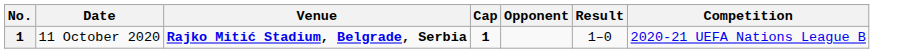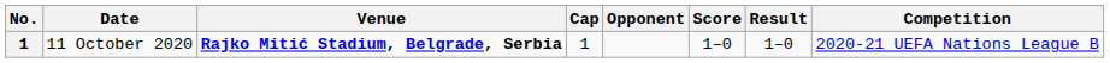+ column: Score | 1–0
11 October 2020 | Cap: bold -> normal
